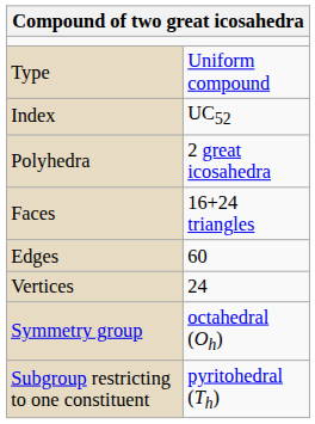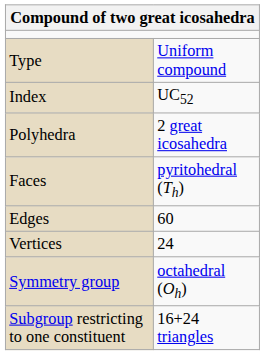Faces | column 2: 16+24 triangles -> pyritohedral (Th)
Subgroup restricting to one constituent | column 2: pyritohedral (Th) -> 16+24 triangles
